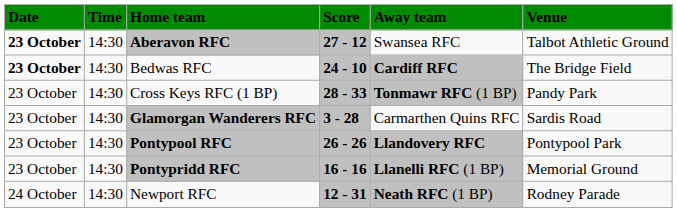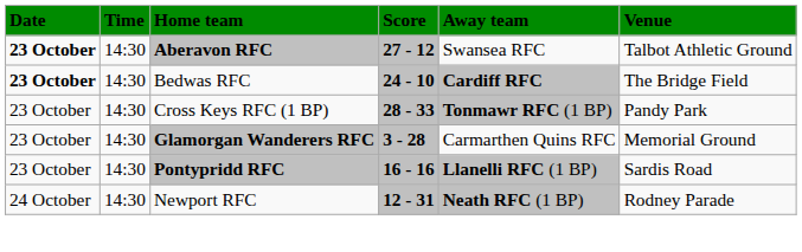Glamorgan Wanderers RFC | Venue: Sardis Road -> Memorial Ground
- row: 23 October | 14:30 | Pontypool RFC | 26 - 26 | Llandovery RFC | Pontypool Park
Pontypridd RFC | Venue: Memorial Ground -> Sardis Road
